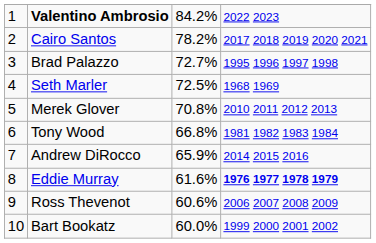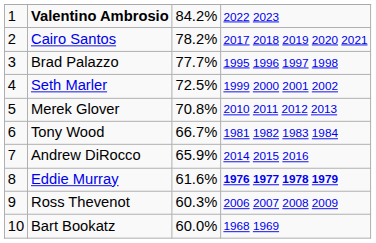Brad Palazzo | column 3: 72.7% -> 77.7%
Seth Marler | column 4: 1968 1969 -> 1999 2000 2001 2002
Tony Wood | column 3: 66.8% -> 66.7%
Ross Thevenot | column 3: 60.6% -> 60.3%
Bart Bookatz | column 4: 1999 2000 2001 2002 -> 1968 1969
